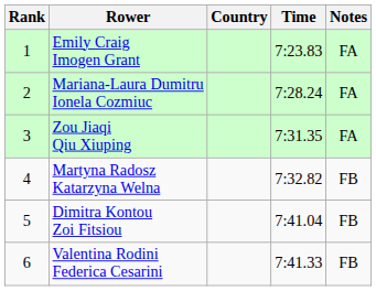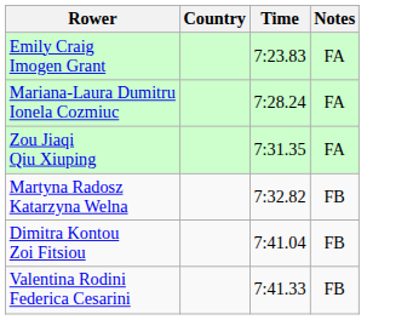- column: Rank | 1 | 2 | 3 | 4 | 5 | 6
